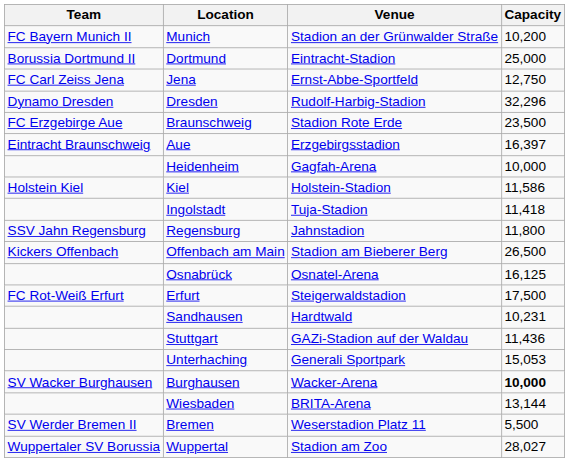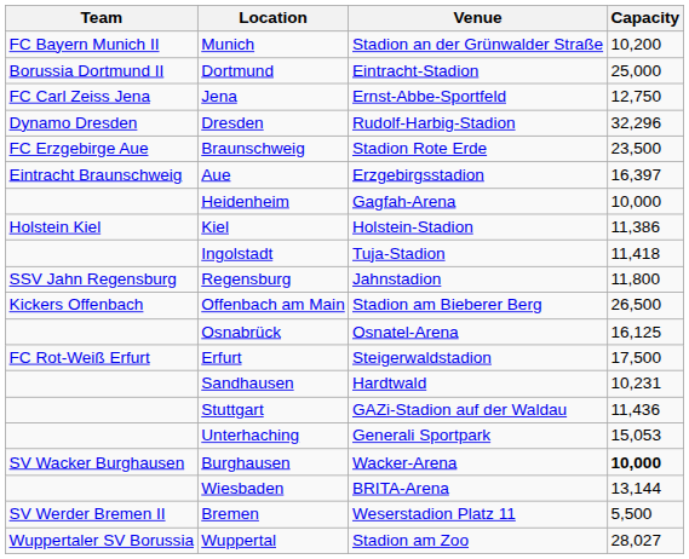Kiel | Capacity: 11,586 -> 11,386
